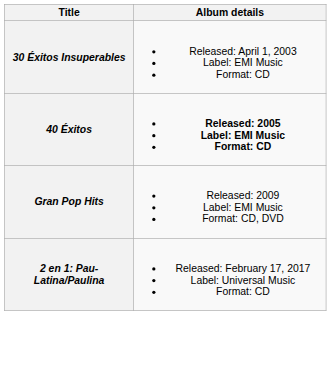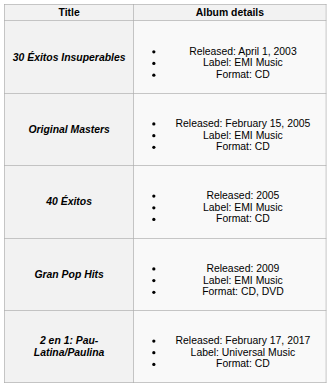+ row: Original Masters | Released: February 15, 2005 Label: EMI Music Format: CD
40 Éxitos | Album details: bold -> normal
